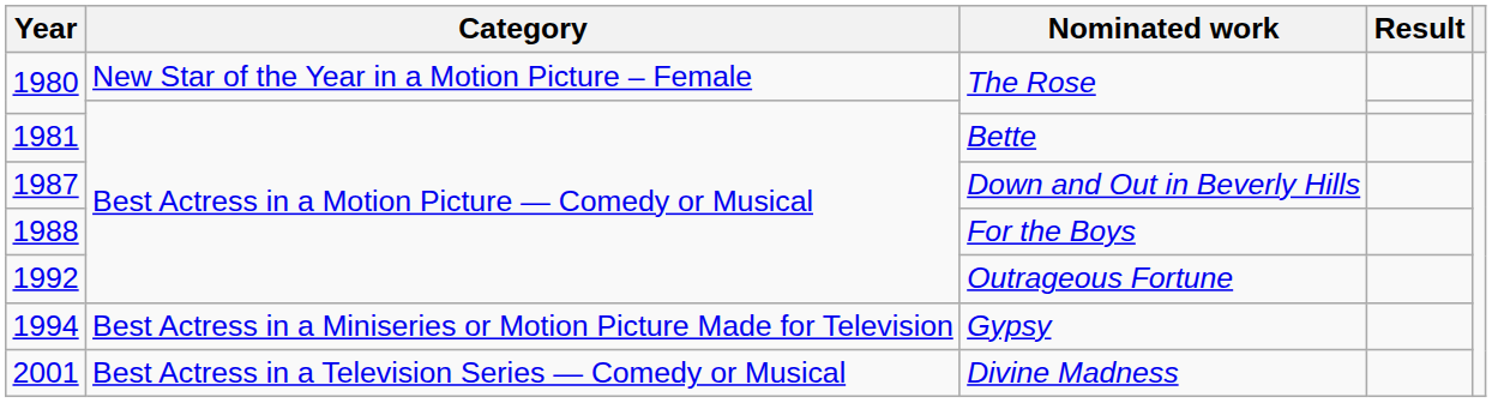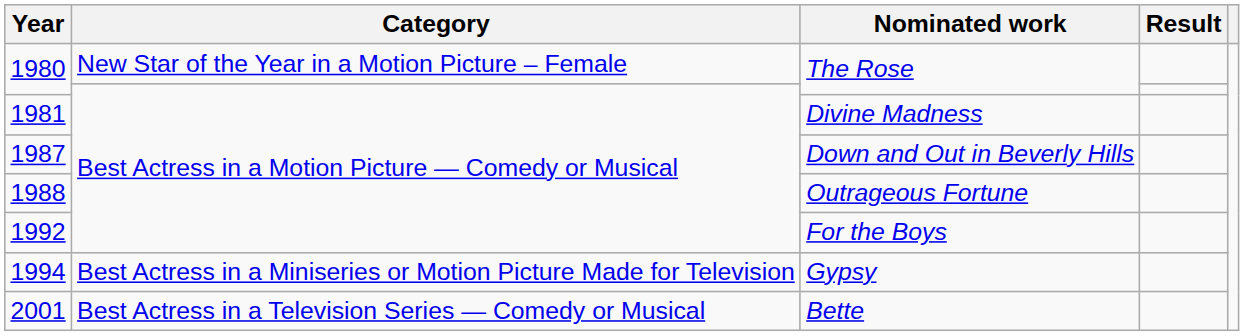1981 | Nominated work: Bette -> Divine Madness
1988 | Nominated work: For the Boys -> Outrageous Fortune
1992 | Nominated work: Outrageous Fortune -> For the Boys
2001 | Nominated work: Divine Madness -> Bette
